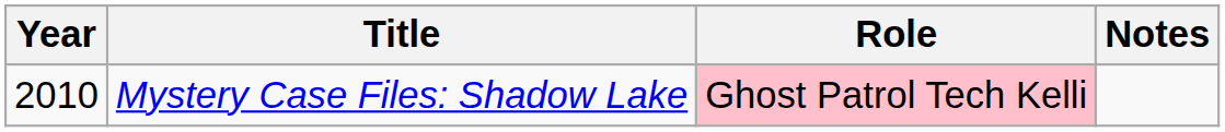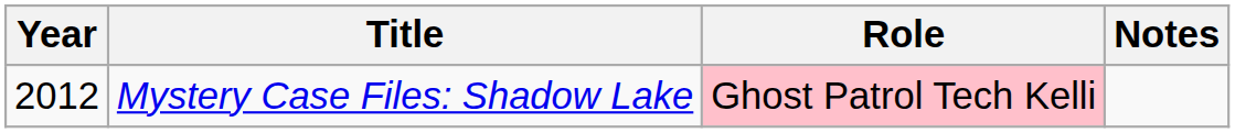Mystery Case Files: Shadow Lake | Year: 2010 -> 2012
